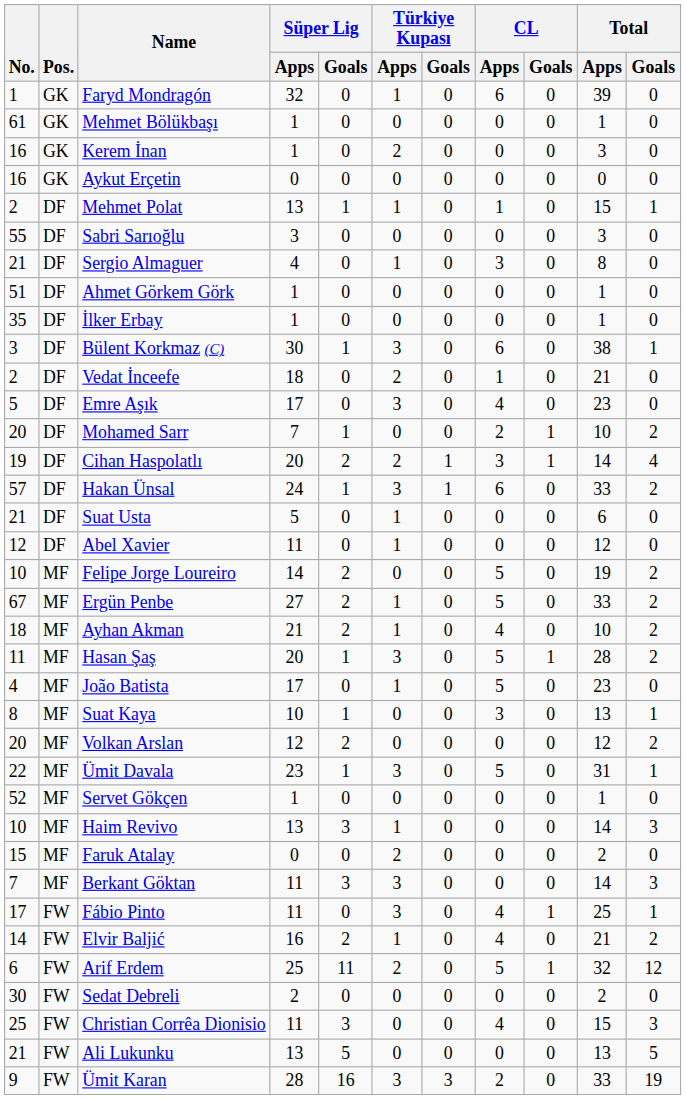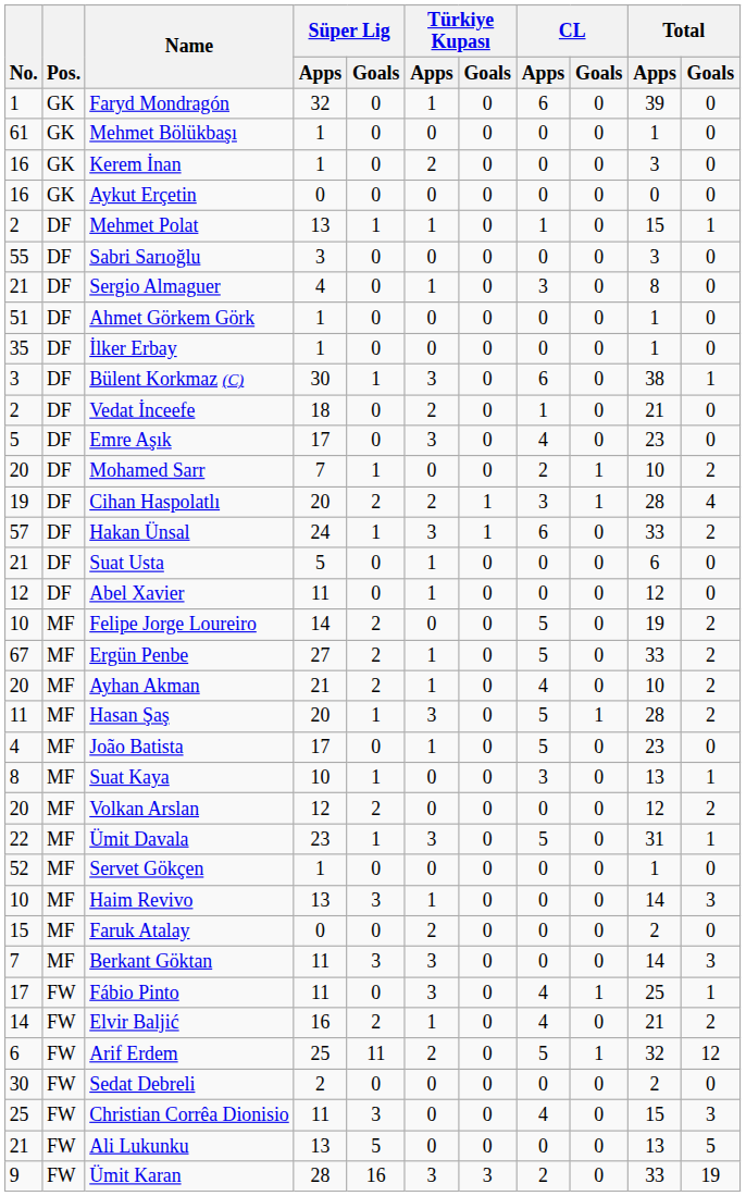Cihan Haspolatlı | Total / Apps: 14 -> 28
Ayhan Akman | No.: 18 -> 20
